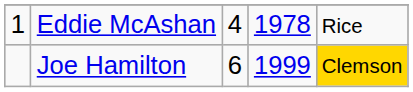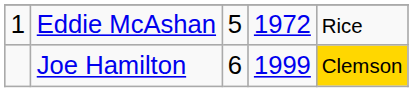Eddie McAshan | column 3: 4 -> 5
Eddie McAshan | column 4: 1978 -> 1972
